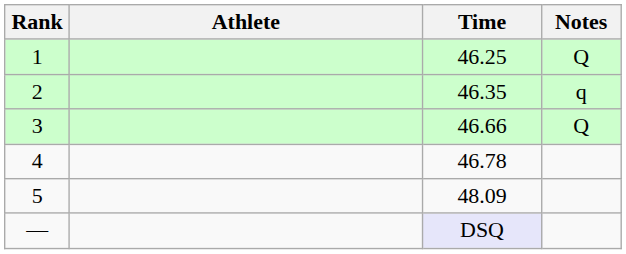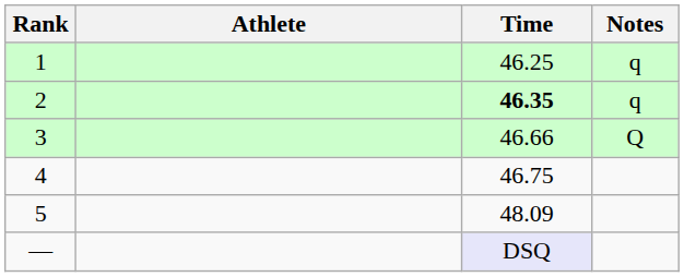1 | Notes: Q -> q
2 | Time: normal -> bold
4 | Time: 46.78 -> 46.75
